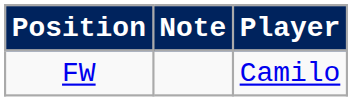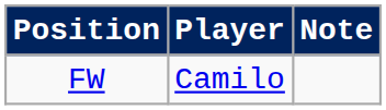columns swapped: Player <-> Note
